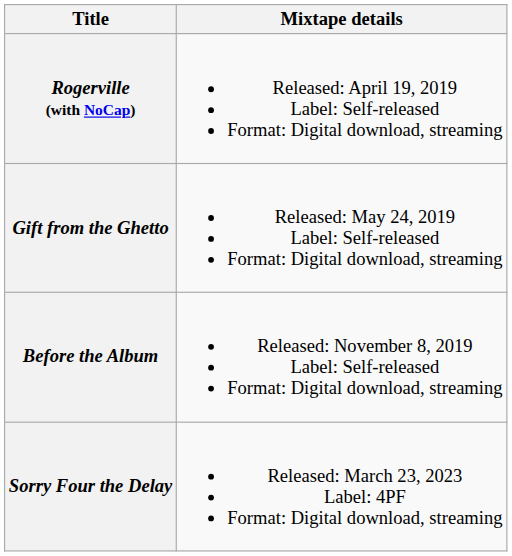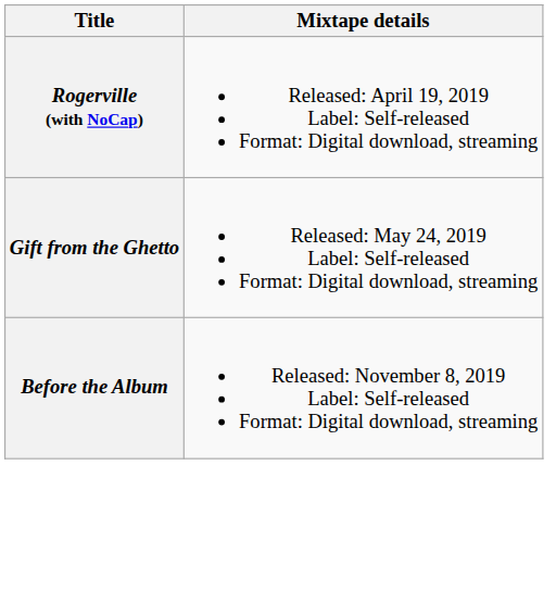- row: Sorry Four the Delay | Released: March 23, 2023 Label: 4PF Format: Digital download, streaming
